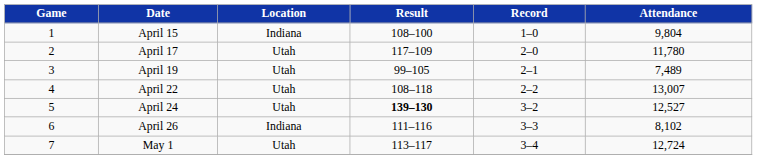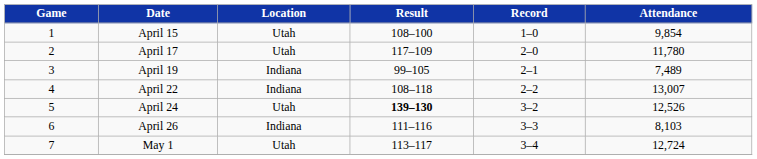April 15 | Location: Indiana -> Utah
April 15 | Attendance: 9,804 -> 9,854
April 19 | Location: Utah -> Indiana
April 22 | Location: Utah -> Indiana
April 24 | Attendance: 12,527 -> 12,526
April 26 | Attendance: 8,102 -> 8,103
